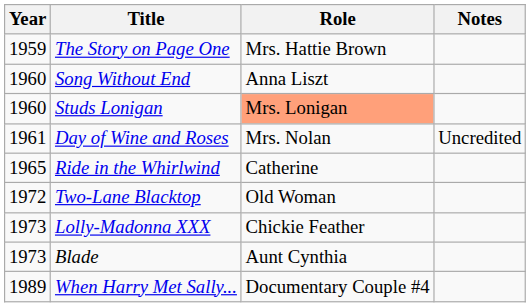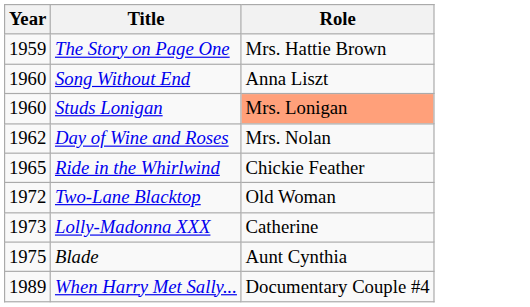- column: Notes | Uncredited
Day of Wine and Roses | Year: 1961 -> 1962
Ride in the Whirlwind | Role: Catherine -> Chickie Feather
Lolly-Madonna XXX | Role: Chickie Feather -> Catherine
Blade | Year: 1973 -> 1975
